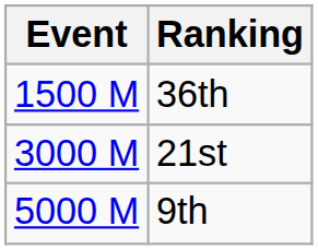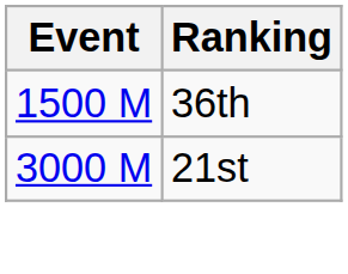- row: 5000 M | 9th
